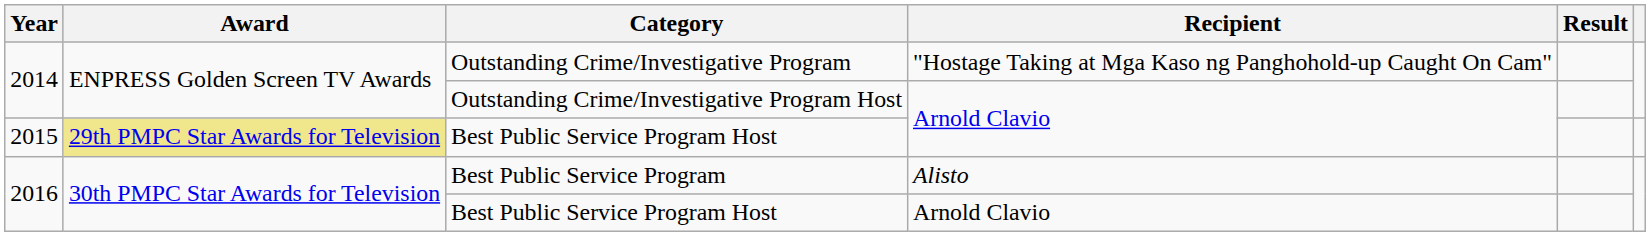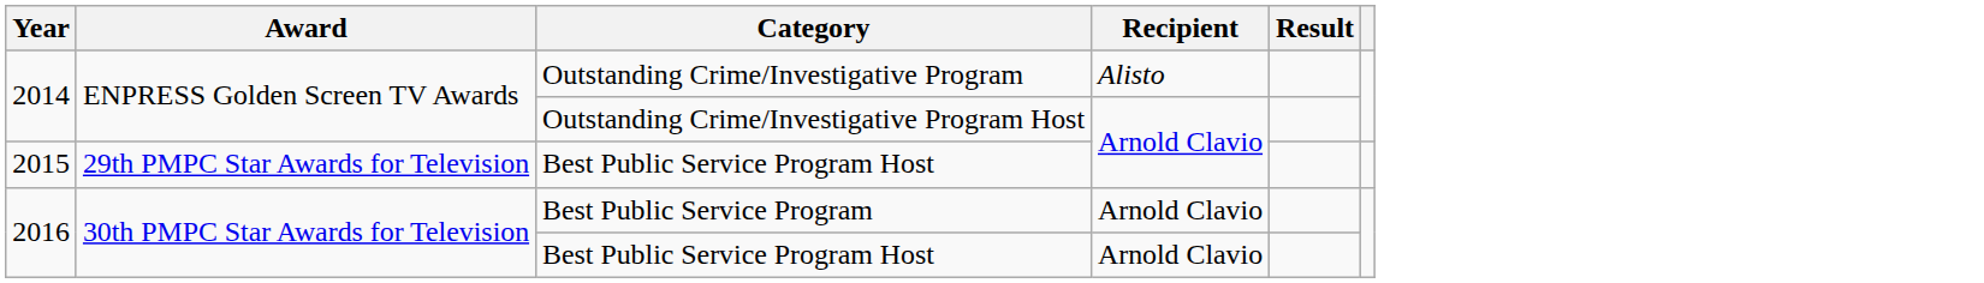Outstanding Crime/Investigative Program | Recipient: "Hostage Taking at Mga Kaso ng Panghohold-up Caught On Cam" -> Alisto
2015 / Best Public Service Program Host | Award: khaki background -> no background
Best Public Service Program | Recipient: Alisto -> Arnold Clavio
